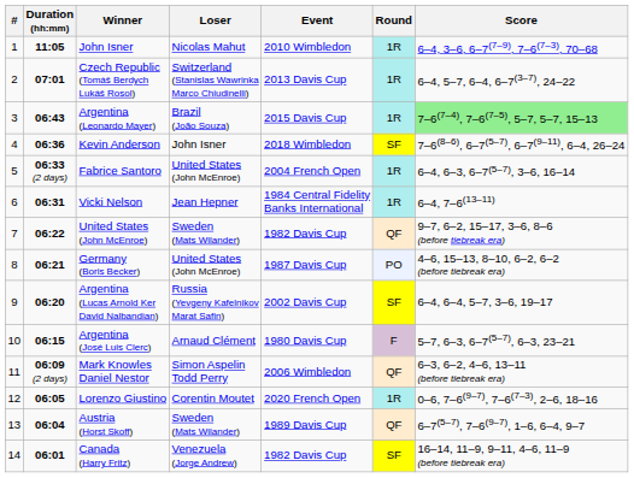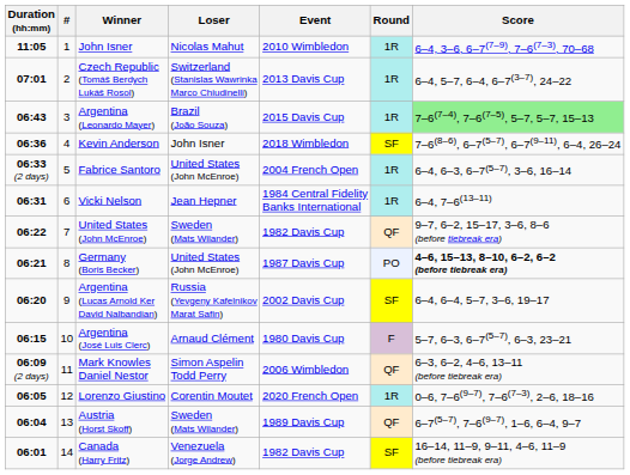columns swapped: # <-> Duration (hh:mm)
Germany (Boris Becker) | Score: normal -> bold
